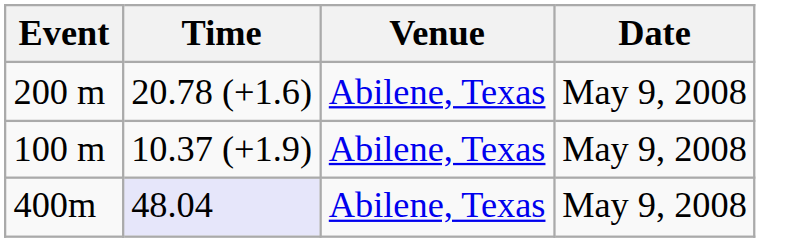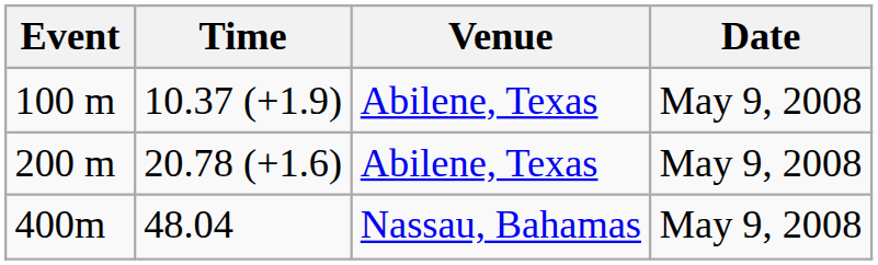rows swapped: 100 m <-> 200 m
400m | Time: lavender background -> no background
400m | Venue: Abilene, Texas -> Nassau, Bahamas
